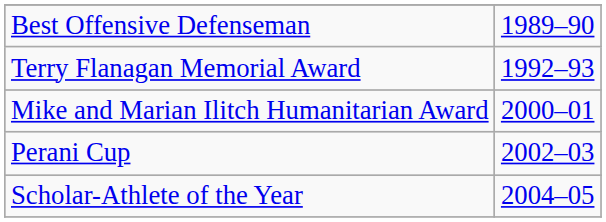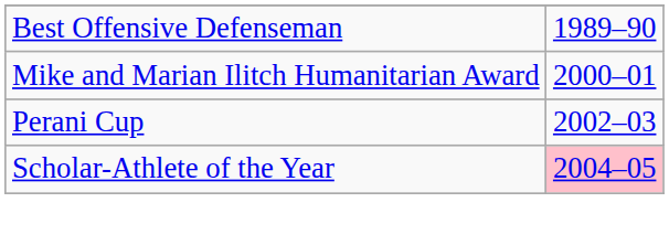- row: Terry Flanagan Memorial Award | 1992–93
Scholar-Athlete of the Year | column 2: no background -> pink background
